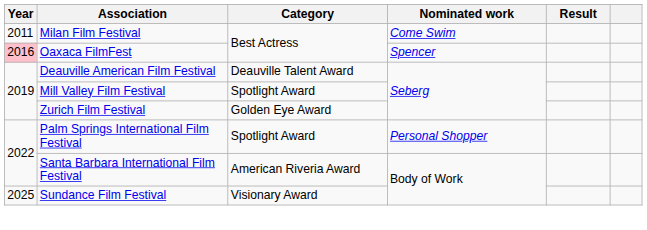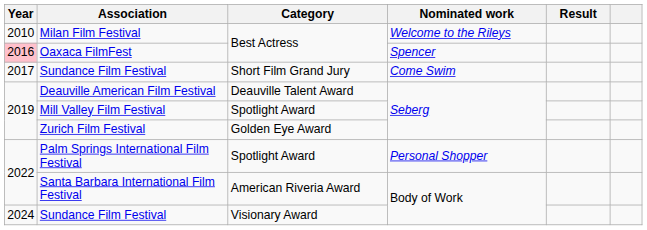Milan Film Festival | Year: 2011 -> 2010
Milan Film Festival | Nominated work: Come Swim -> Welcome to the Rileys
+ row: 2017 | Sundance Film Festival | Short Film Grand Jury | Come Swim
Sundance Film Festival / Visionary Award | Year: 2025 -> 2024
